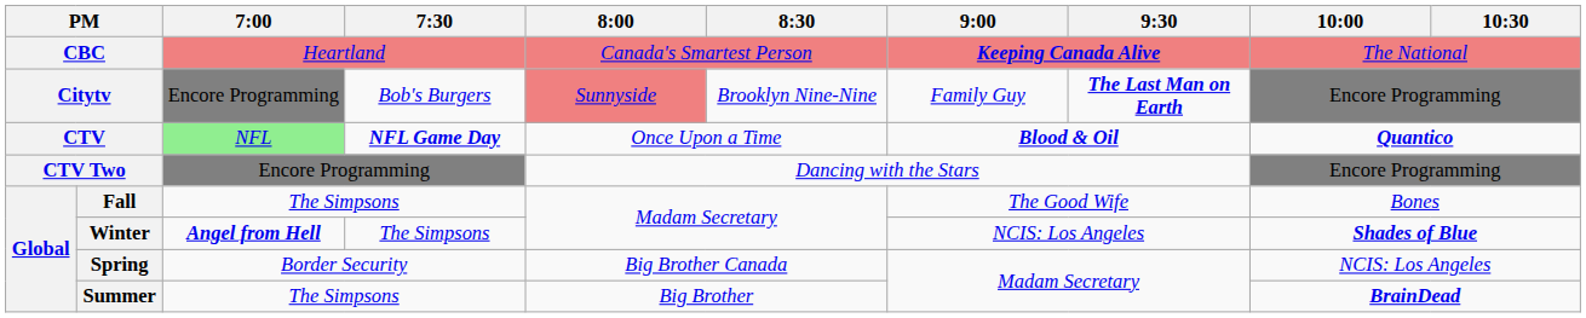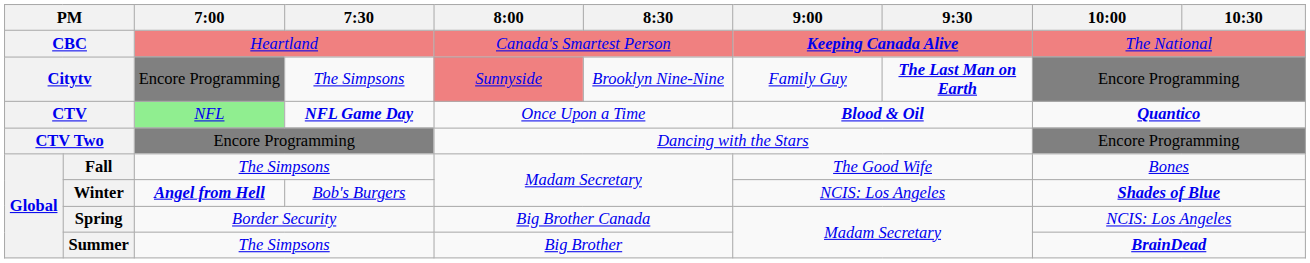Citytv | 7:30: Bob's Burgers -> The Simpsons
Winter | 7:30: The Simpsons -> Bob's Burgers
